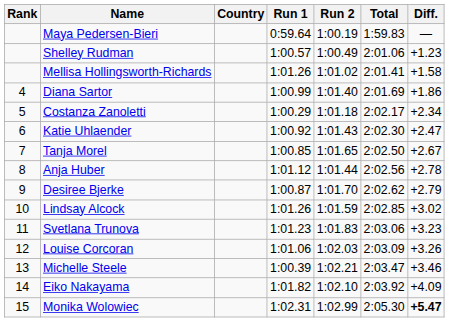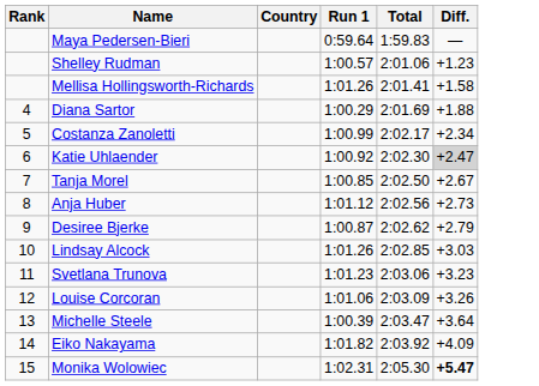- column: Run 2 | 1:00.19 | 1:00.49 | 1:01.02 | 1:01.40 | 1:01.18 | 1:01.43 | 1:01.65 | 1:01.44 | 1:01.70 | 1:01.59 | 1:01.83 | 1:02.03 | 1:02.21 | 1:02.10 | 1:02.99
Diana Sartor | Run 1: 1:00.99 -> 1:00.29
Diana Sartor | Diff.: +1.86 -> +1.88
Costanza Zanoletti | Run 1: 1:00.29 -> 1:00.99
Katie Uhlaender | Diff.: no background -> lightgrey background
Anja Huber | Diff.: +2.78 -> +2.73
Lindsay Alcock | Diff.: +3.02 -> +3.03
Michelle Steele | Diff.: +3.46 -> +3.64
